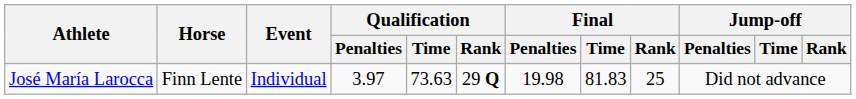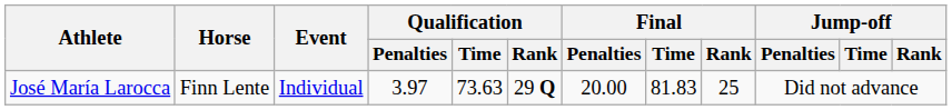José María Larocca | Final / Penalties: 19.98 -> 20.00
